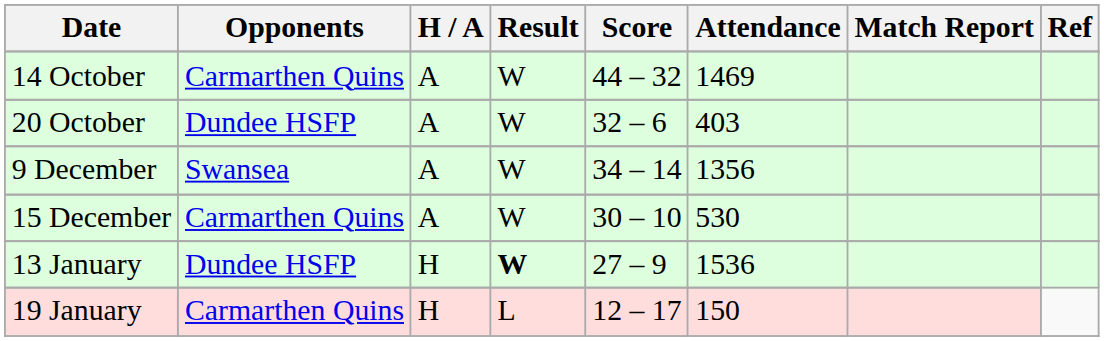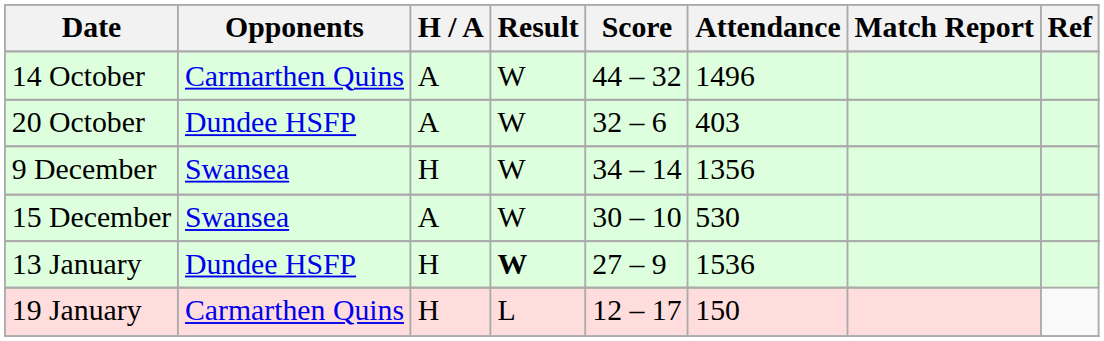14 October | Attendance: 1469 -> 1496
9 December | H / A: A -> H
15 December | Opponents: Carmarthen Quins -> Swansea
